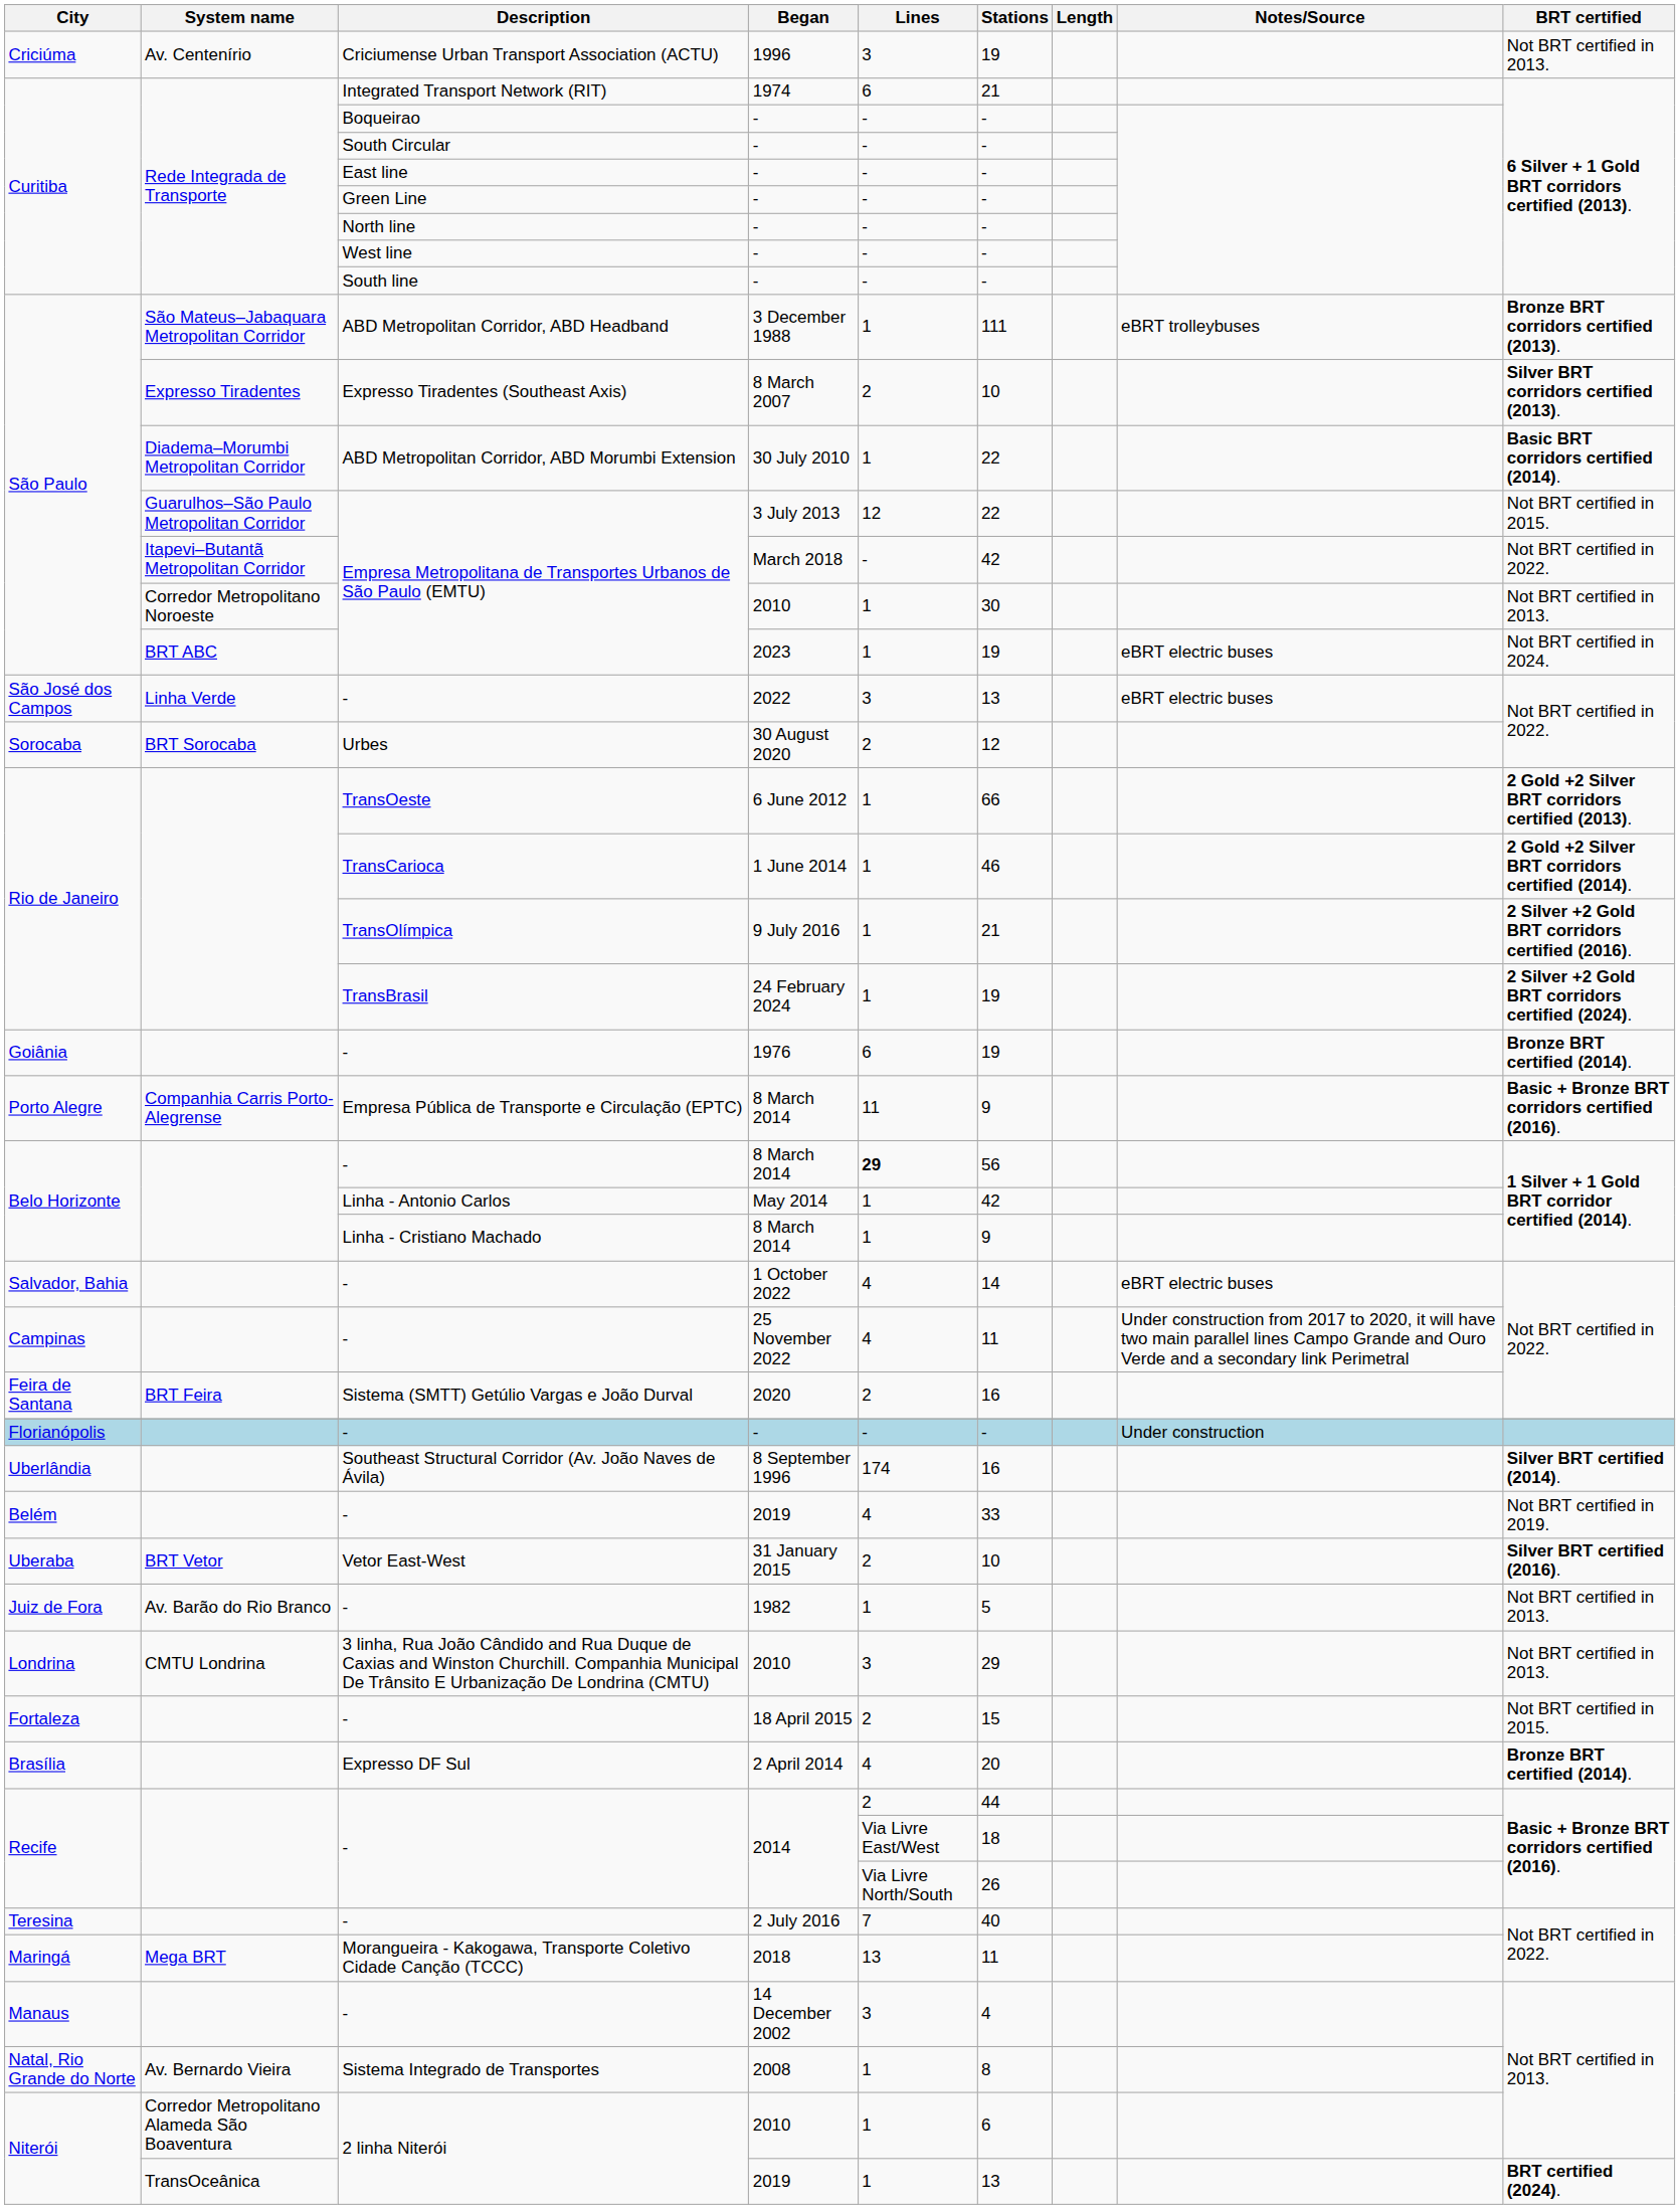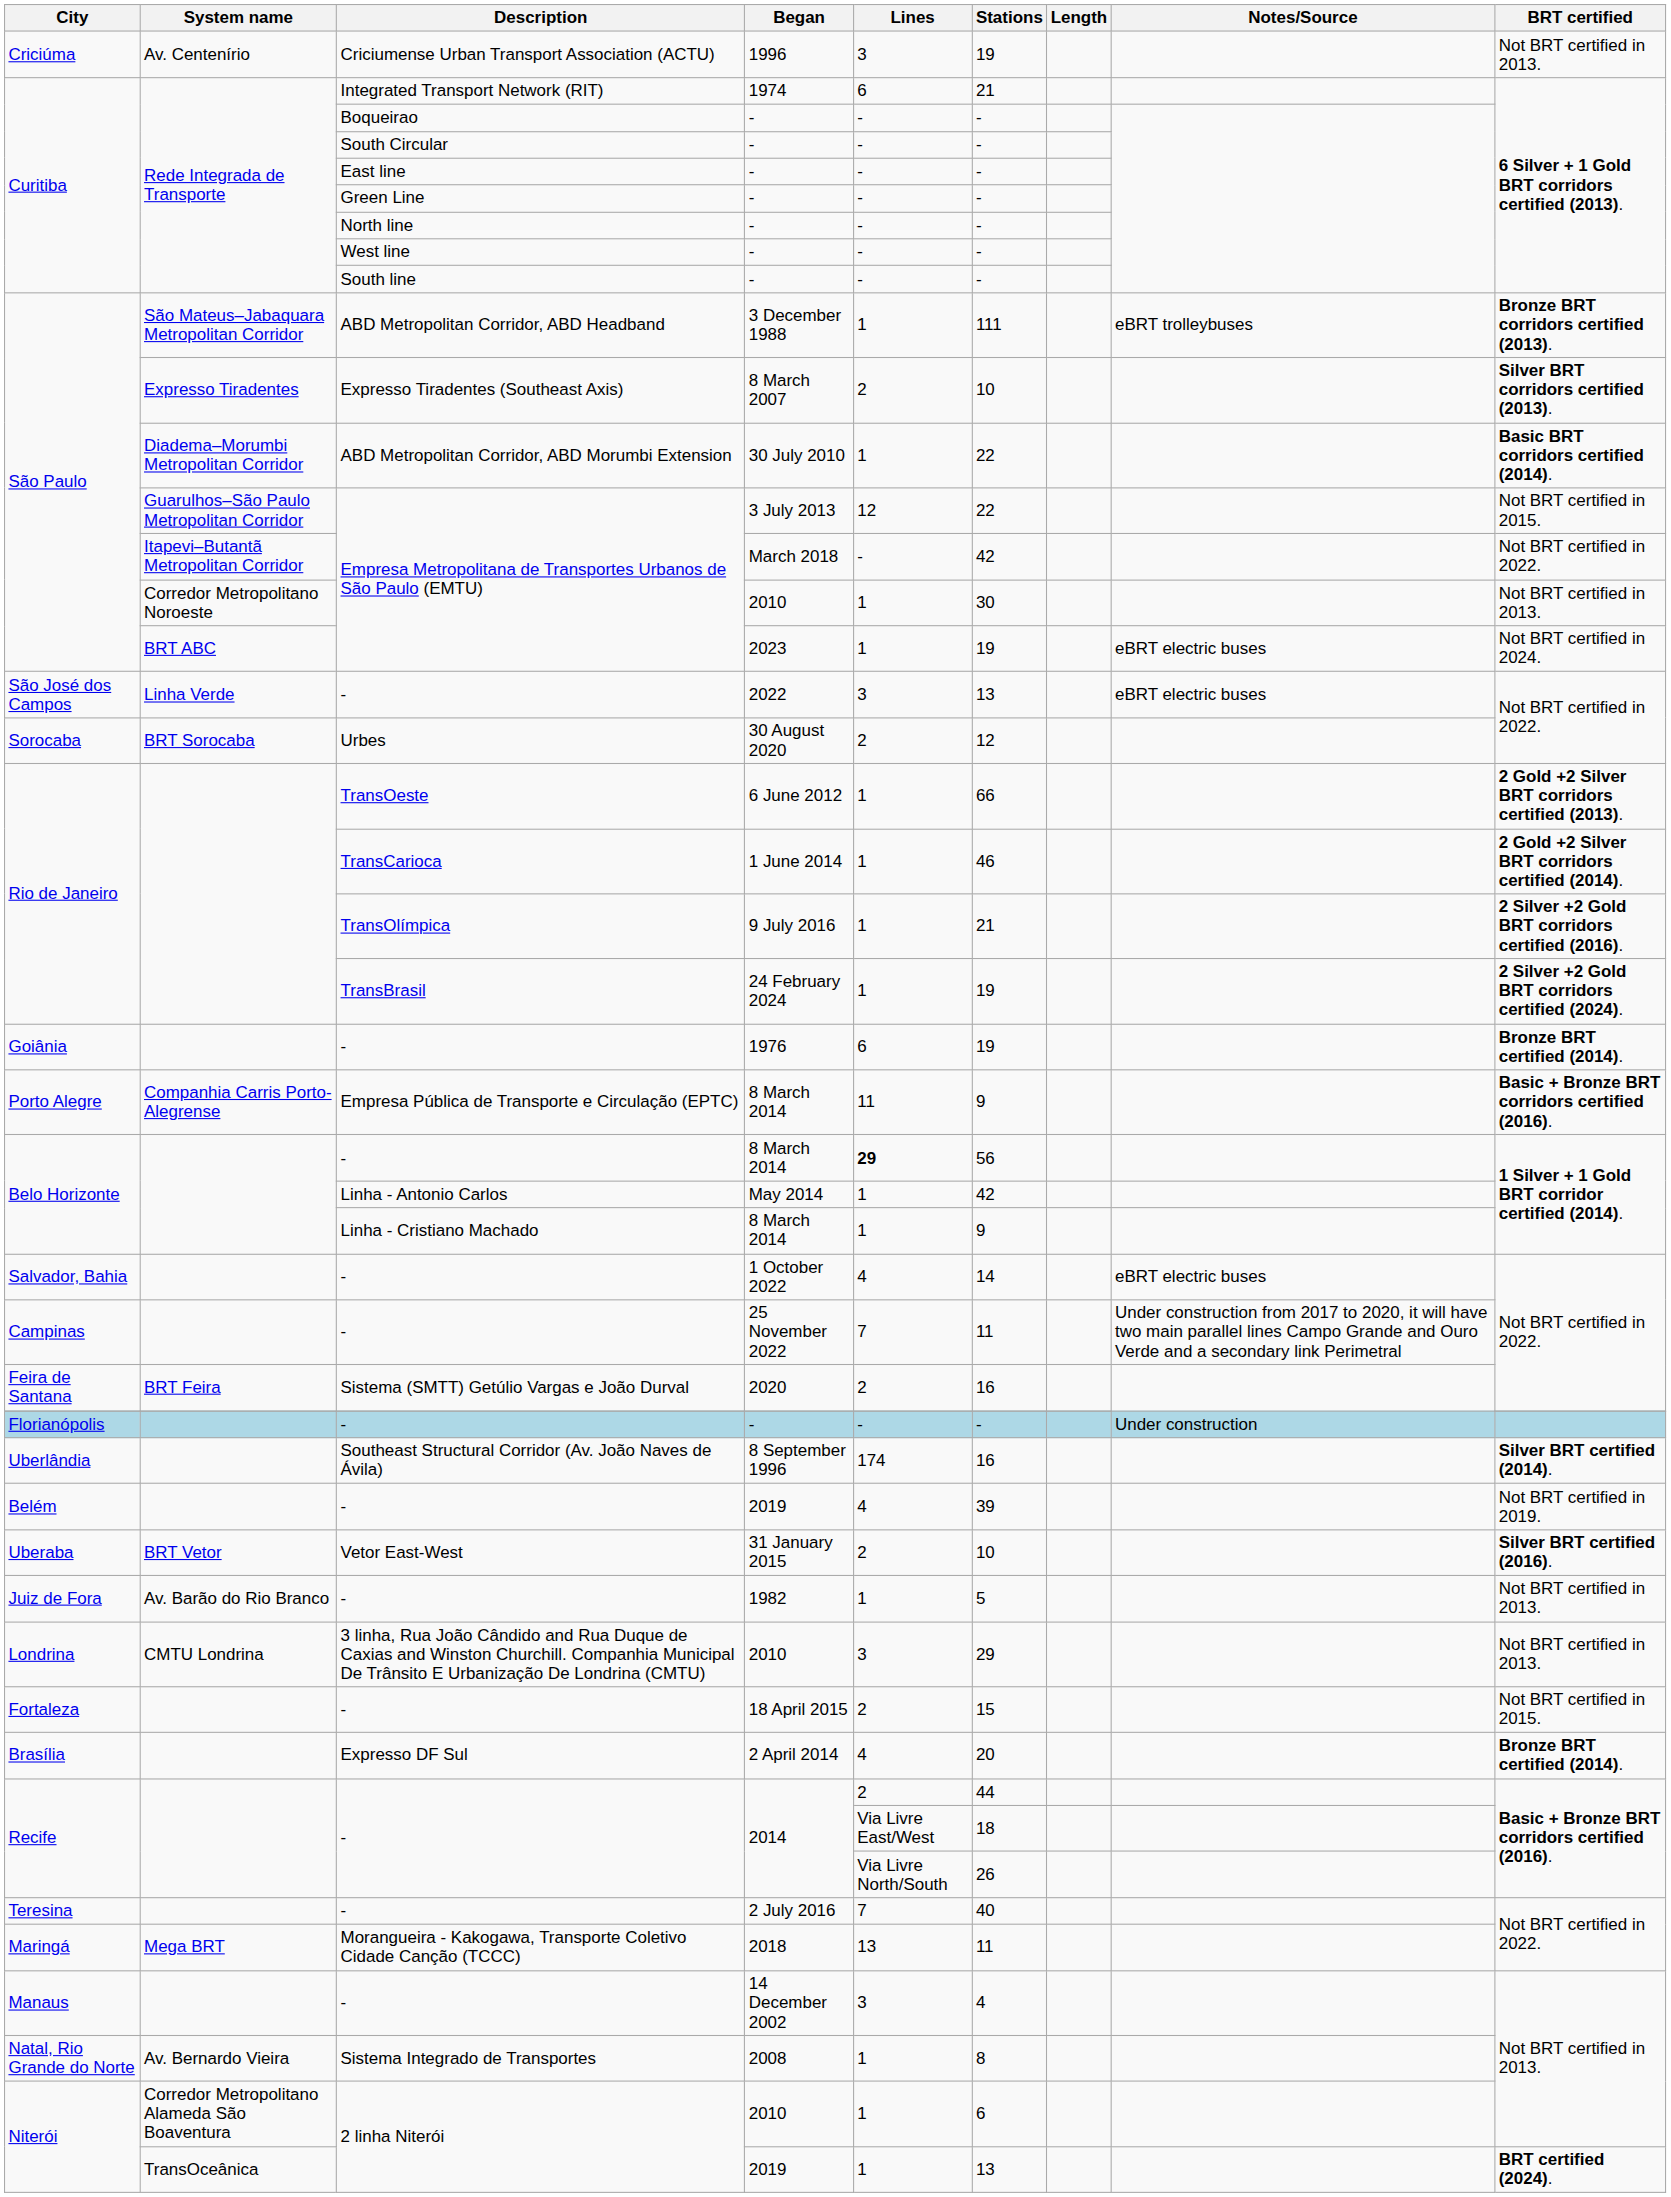25 November 2022 | Lines: 4 -> 7
- / 2019 | Stations: 33 -> 39
